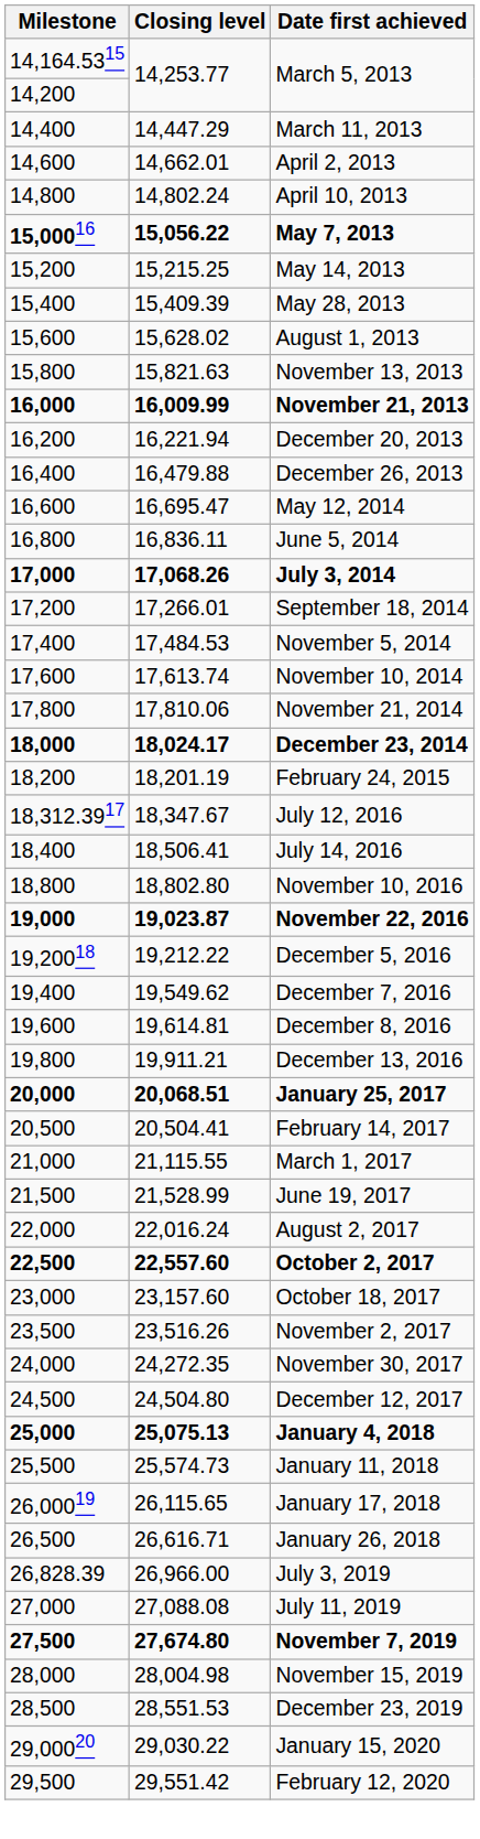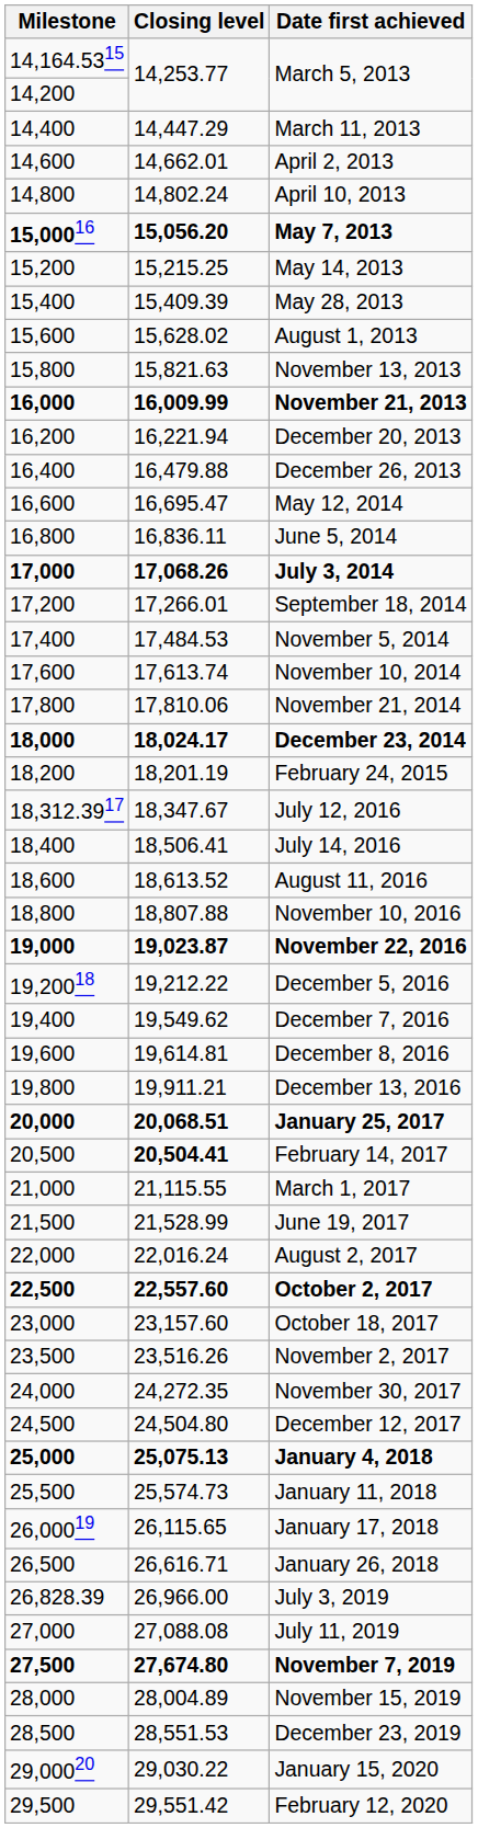May 7, 2013 | Closing level: 15,056.22 -> 15,056.20
+ row: 18,600 | 18,613.52 | August 11, 2016
November 10, 2016 | Closing level: 18,802.80 -> 18,807.88
February 14, 2017 | Closing level: normal -> bold
November 15, 2019 | Closing level: 28,004.98 -> 28,004.89
